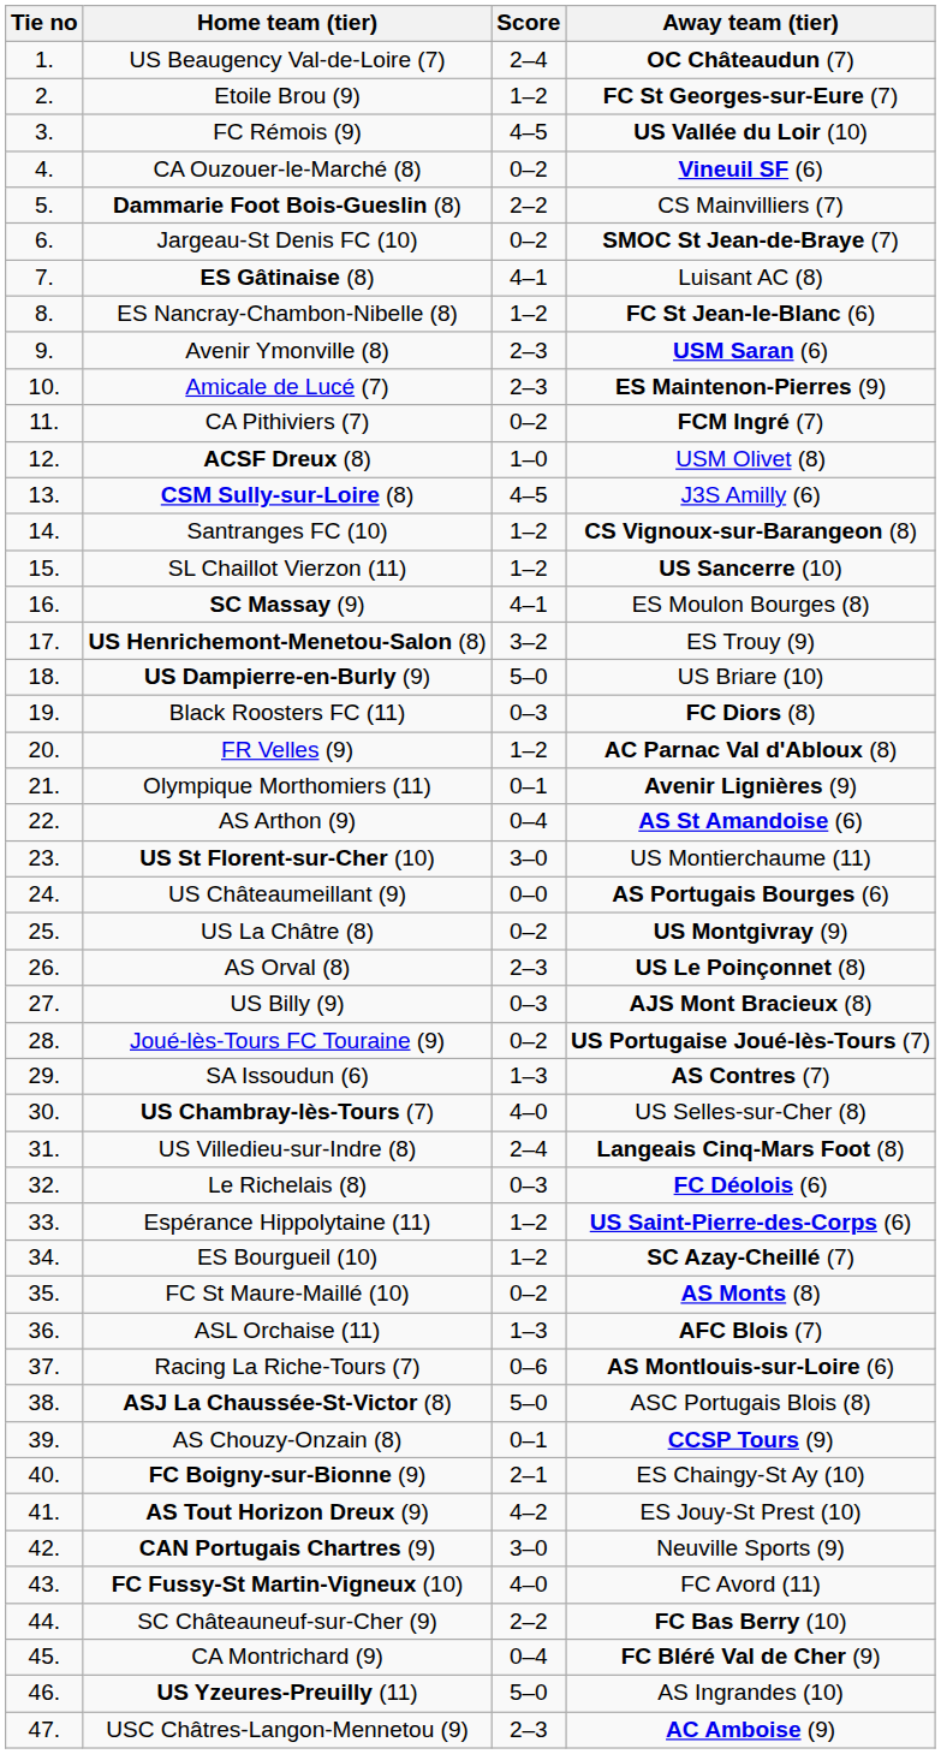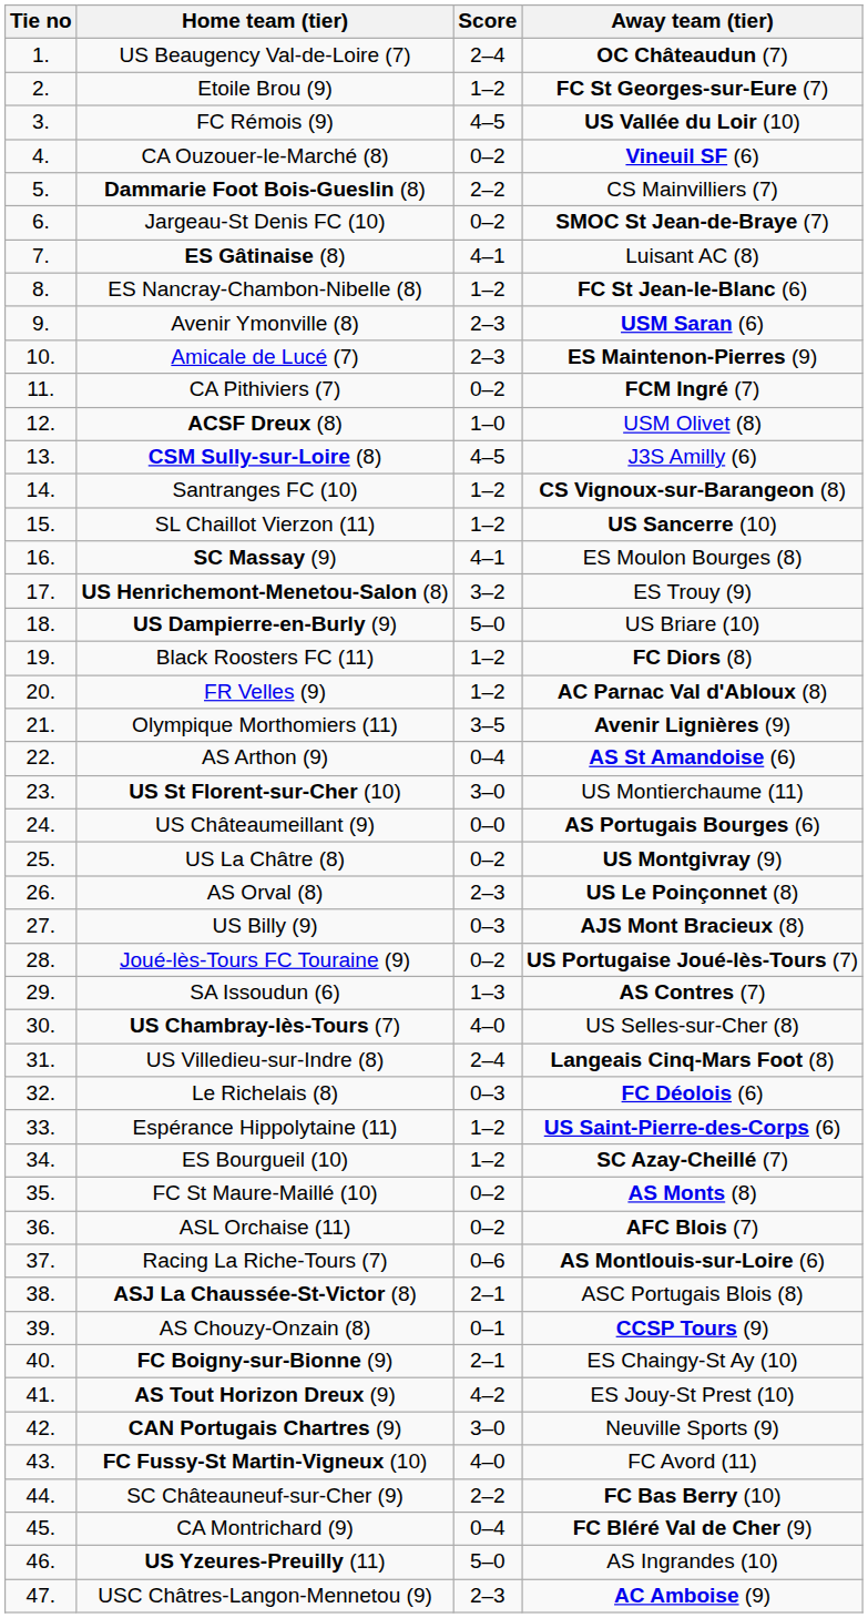Black Roosters FC (11) | Score: 0–3 -> 1–2
Olympique Morthomiers (11) | Score: 0–1 -> 3–5
ASL Orchaise (11) | Score: 1–3 -> 0–2
ASJ La Chaussée-St-Victor (8) | Score: 5–0 -> 2–1
